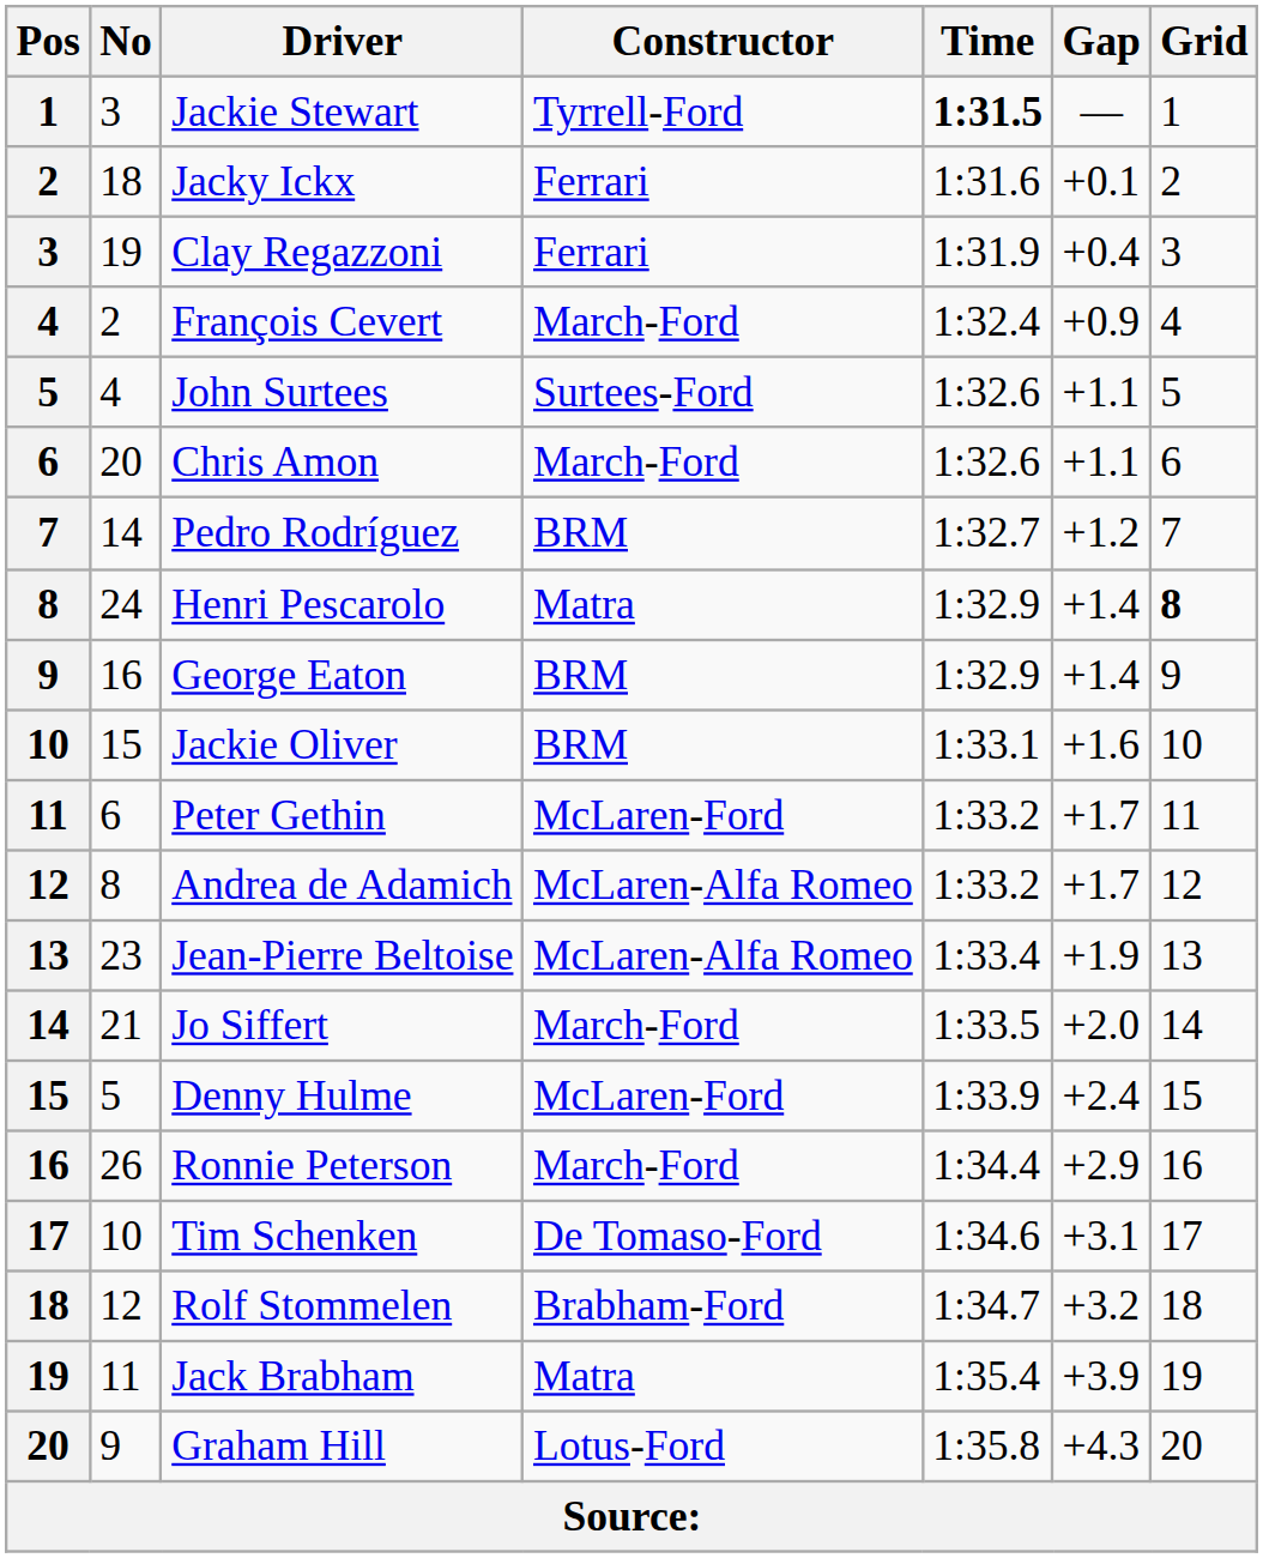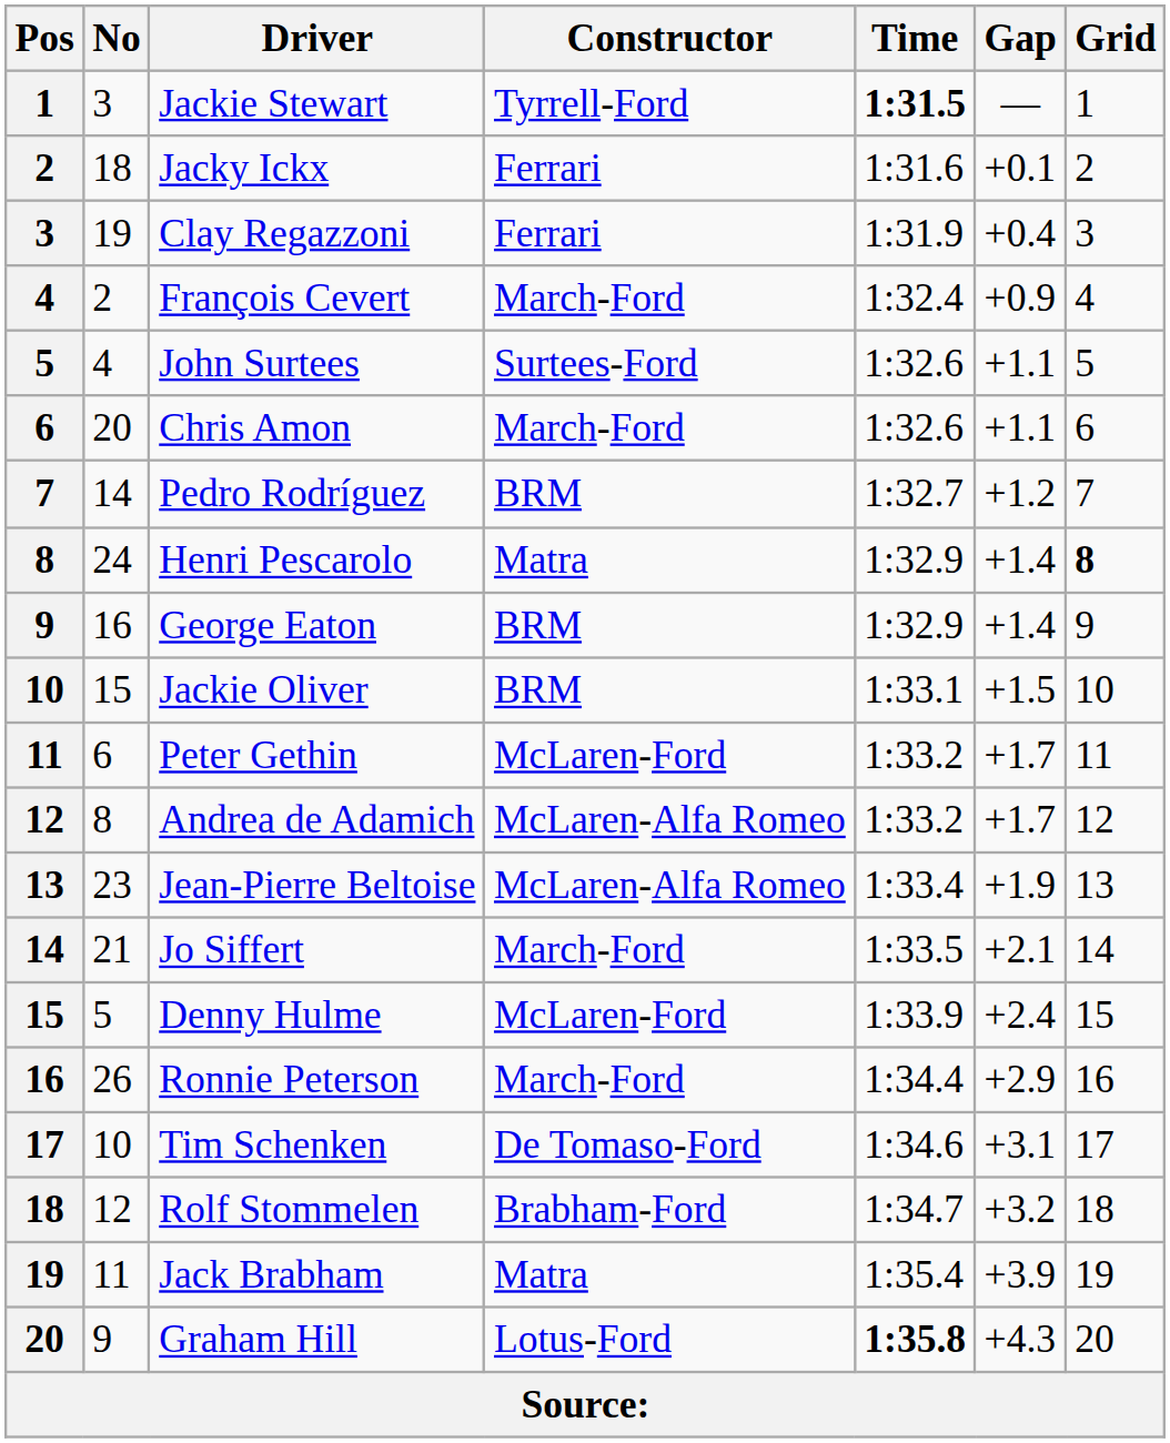Jackie Oliver | Gap: +1.6 -> +1.5
Jo Siffert | Gap: +2.0 -> +2.1
Graham Hill | Time: normal -> bold
